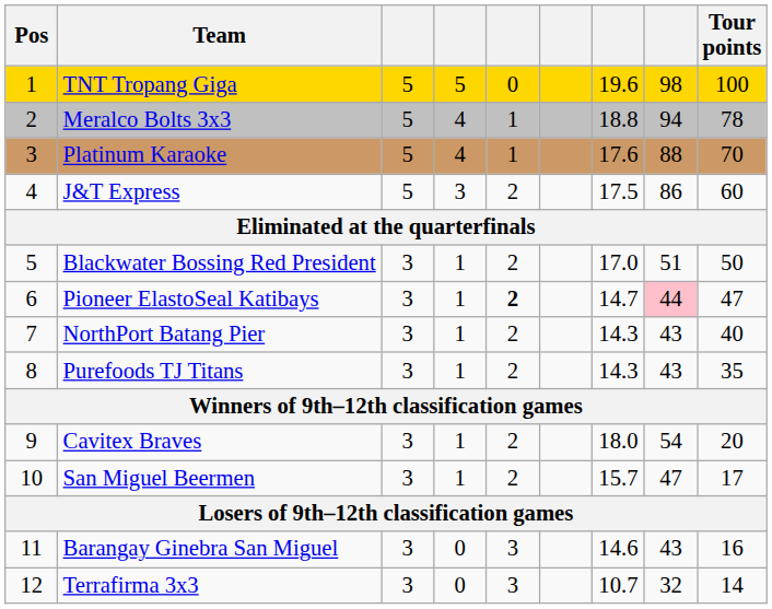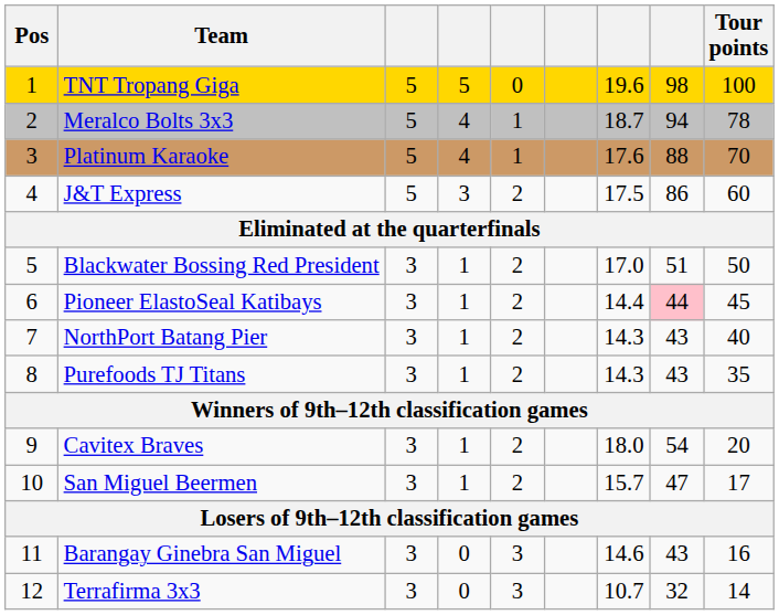Meralco Bolts 3x3 | column 7: 18.8 -> 18.7
Pioneer ElastoSeal Katibays | column 5: bold -> normal
Pioneer ElastoSeal Katibays | column 7: 14.7 -> 14.4
Pioneer ElastoSeal Katibays | Tour points: 47 -> 45
